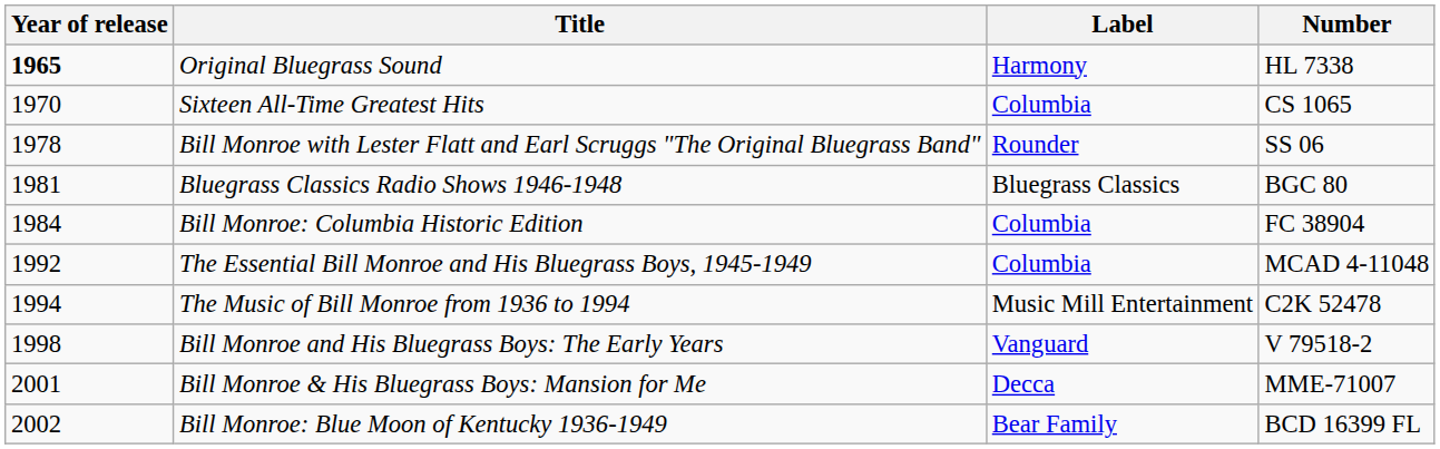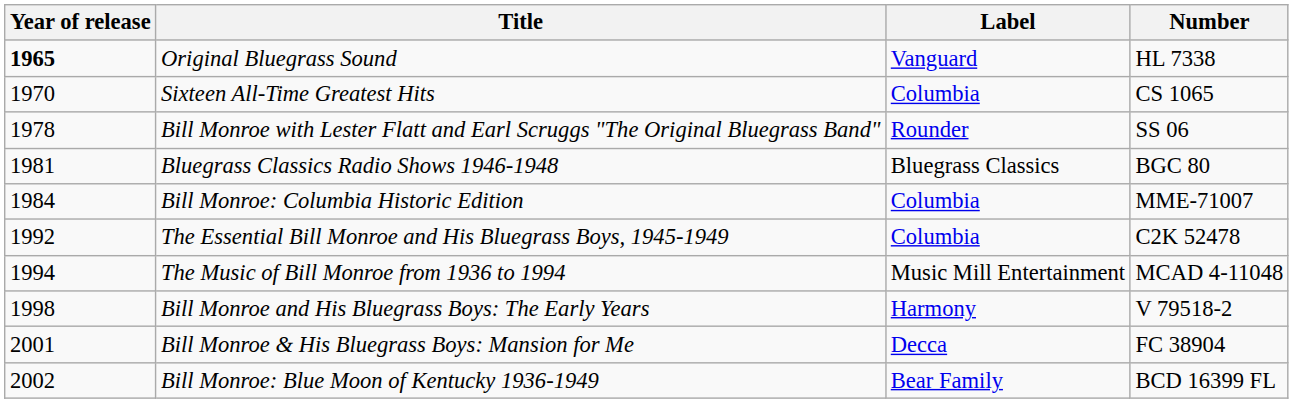Original Bluegrass Sound | Label: Harmony -> Vanguard
Bill Monroe: Columbia Historic Edition | Number: FC 38904 -> MME-71007
The Essential Bill Monroe and His Bluegrass Boys, 1945-1949 | Number: MCAD 4-11048 -> C2K 52478
The Music of Bill Monroe from 1936 to 1994 | Number: C2K 52478 -> MCAD 4-11048
Bill Monroe and His Bluegrass Boys: The Early Years | Label: Vanguard -> Harmony
Bill Monroe & His Bluegrass Boys: Mansion for Me | Number: MME-71007 -> FC 38904
